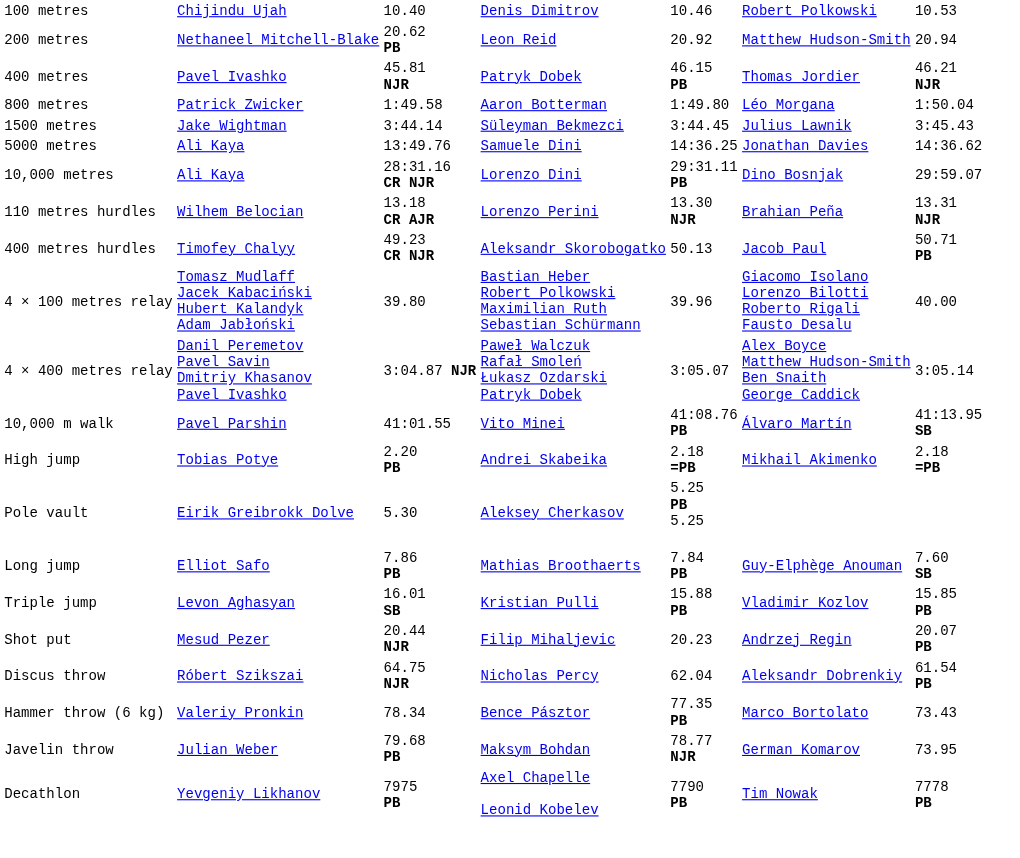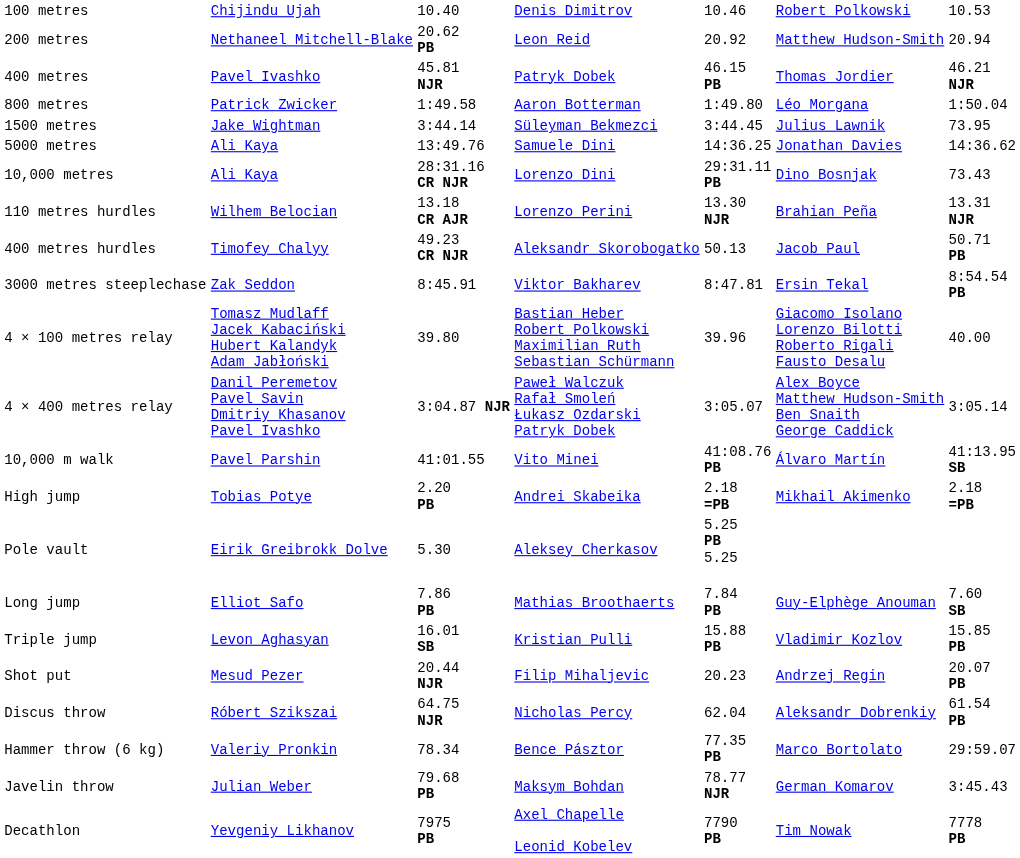1500 metres | column 7: 3:45.43 -> 73.95
10,000 metres | column 7: 29:59.07 -> 73.43
+ row: 3000 metres steeplechase | Zak Seddon | 8:45.91 | Viktor Bakharev | 8:47.81 | Ersin Tekal | 8:54.54 PB
Hammer throw (6 kg) | column 7: 73.43 -> 29:59.07
Javelin throw | column 7: 73.95 -> 3:45.43
